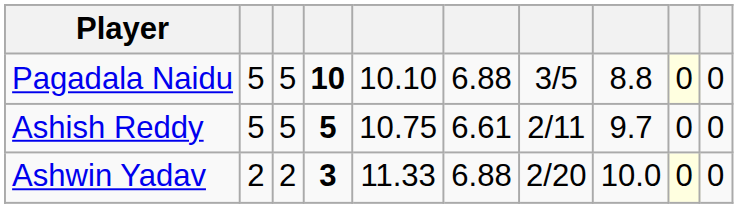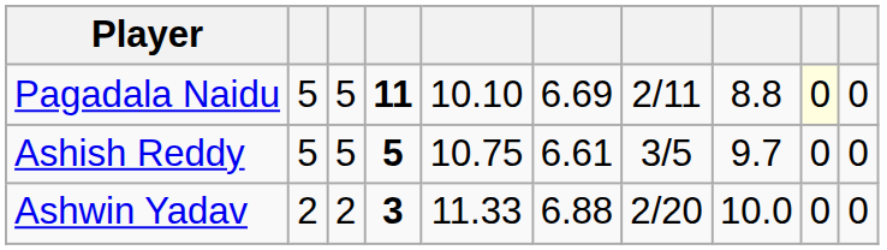Pagadala Naidu | column 4: 10 -> 11
Pagadala Naidu | column 6: 6.88 -> 6.69
Pagadala Naidu | column 7: 3/5 -> 2/11
Ashish Reddy | column 7: 2/11 -> 3/5
Ashwin Yadav | column 9: lightyellow background -> no background
